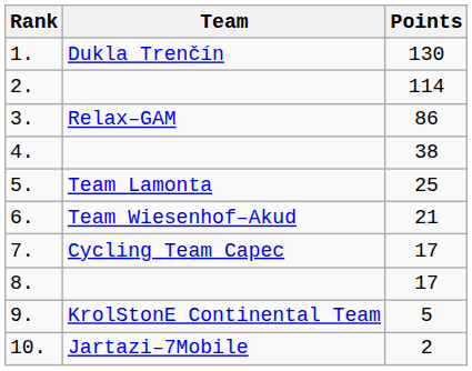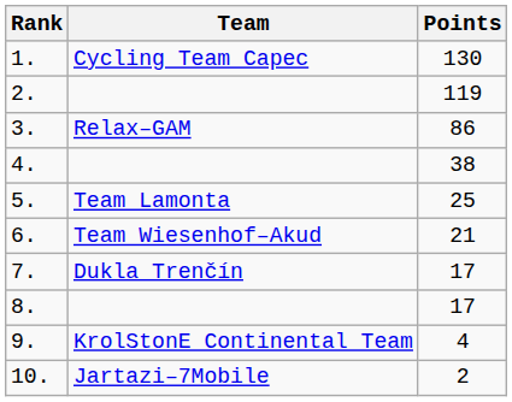1. | Team: Dukla Trenčín -> Cycling Team Capec
2. | Points: 114 -> 119
7. | Team: Cycling Team Capec -> Dukla Trenčín
9. | Points: 5 -> 4
